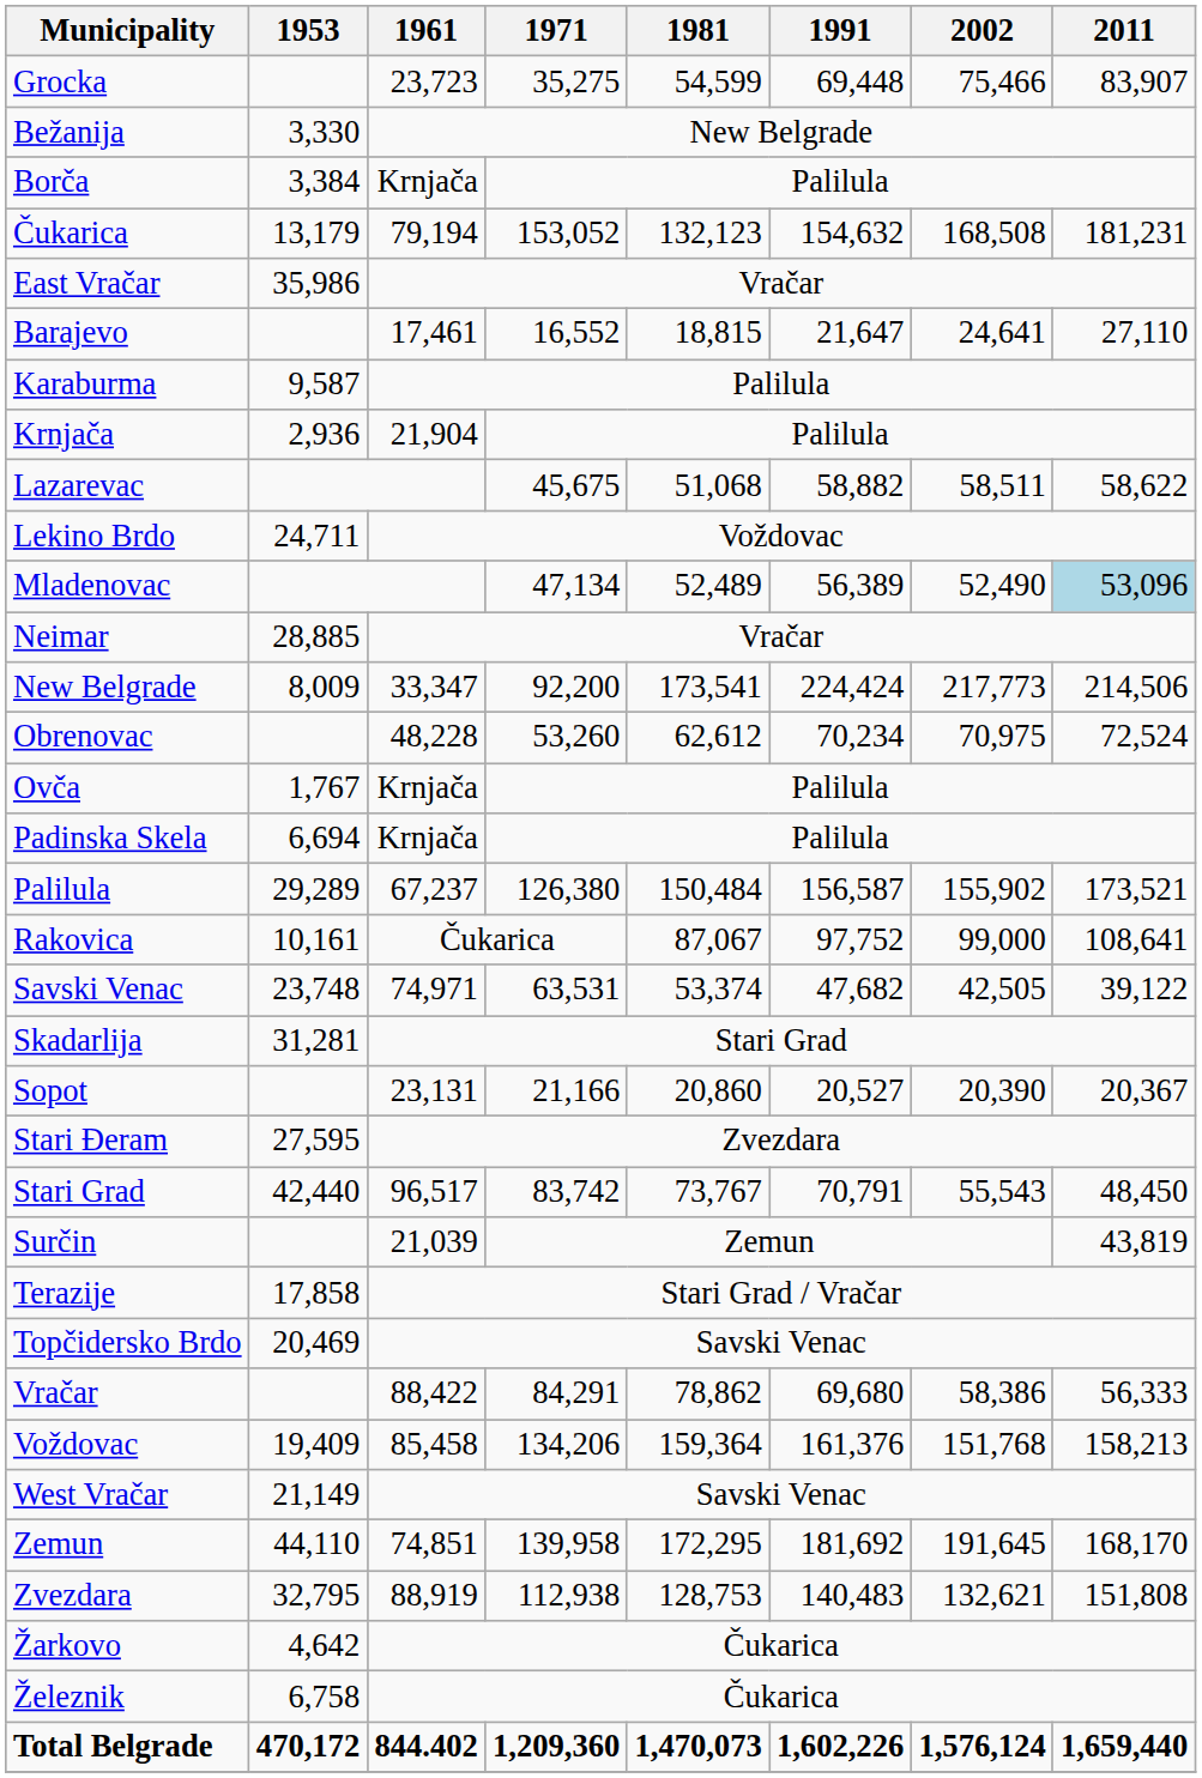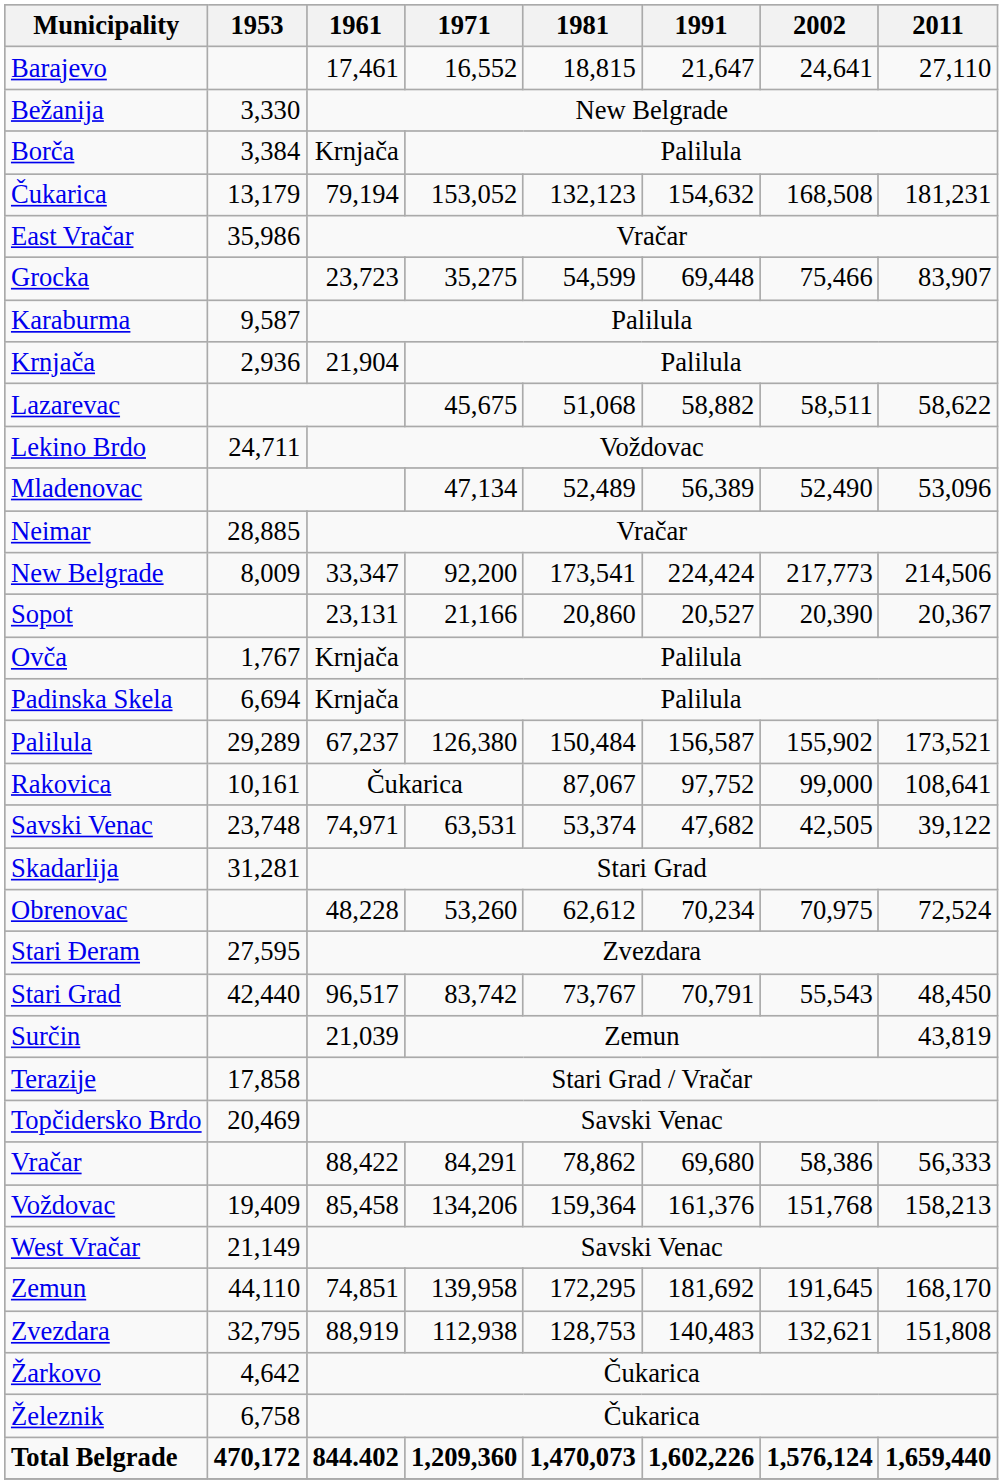rows swapped: Barajevo <-> Grocka
Mladenovac | 2011: lightblue background -> no background
rows swapped: Obrenovac <-> Sopot
